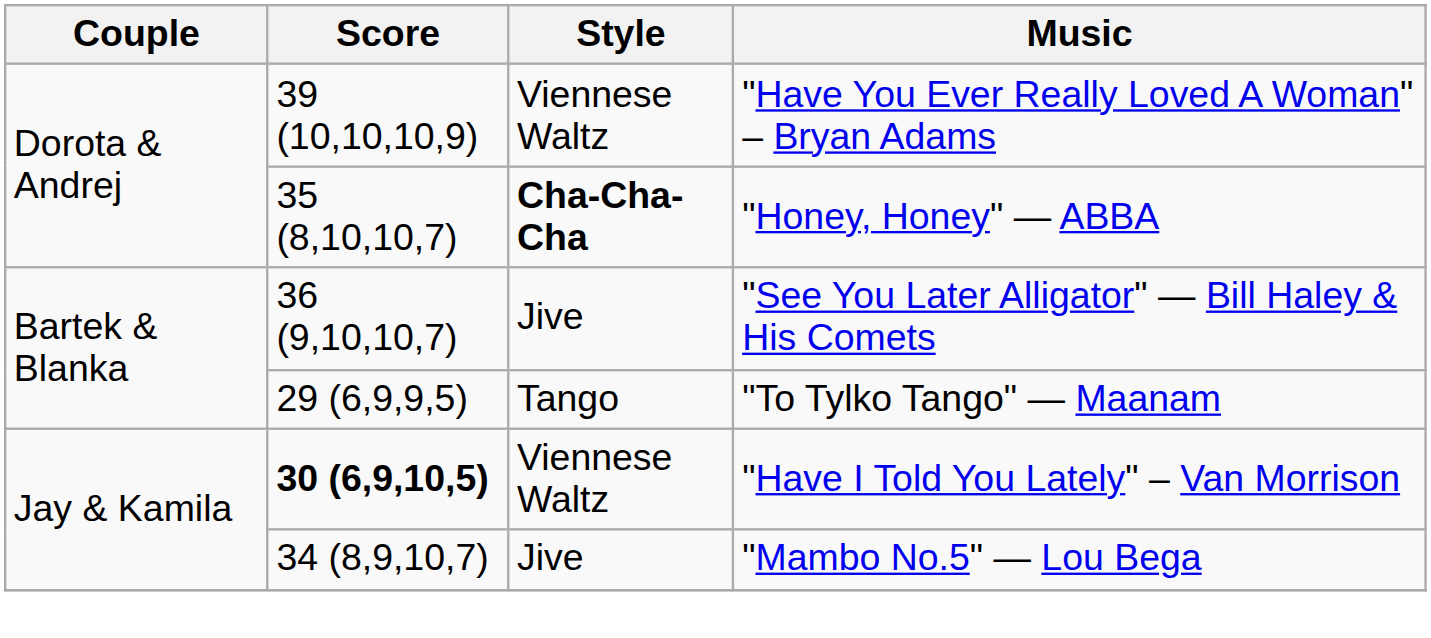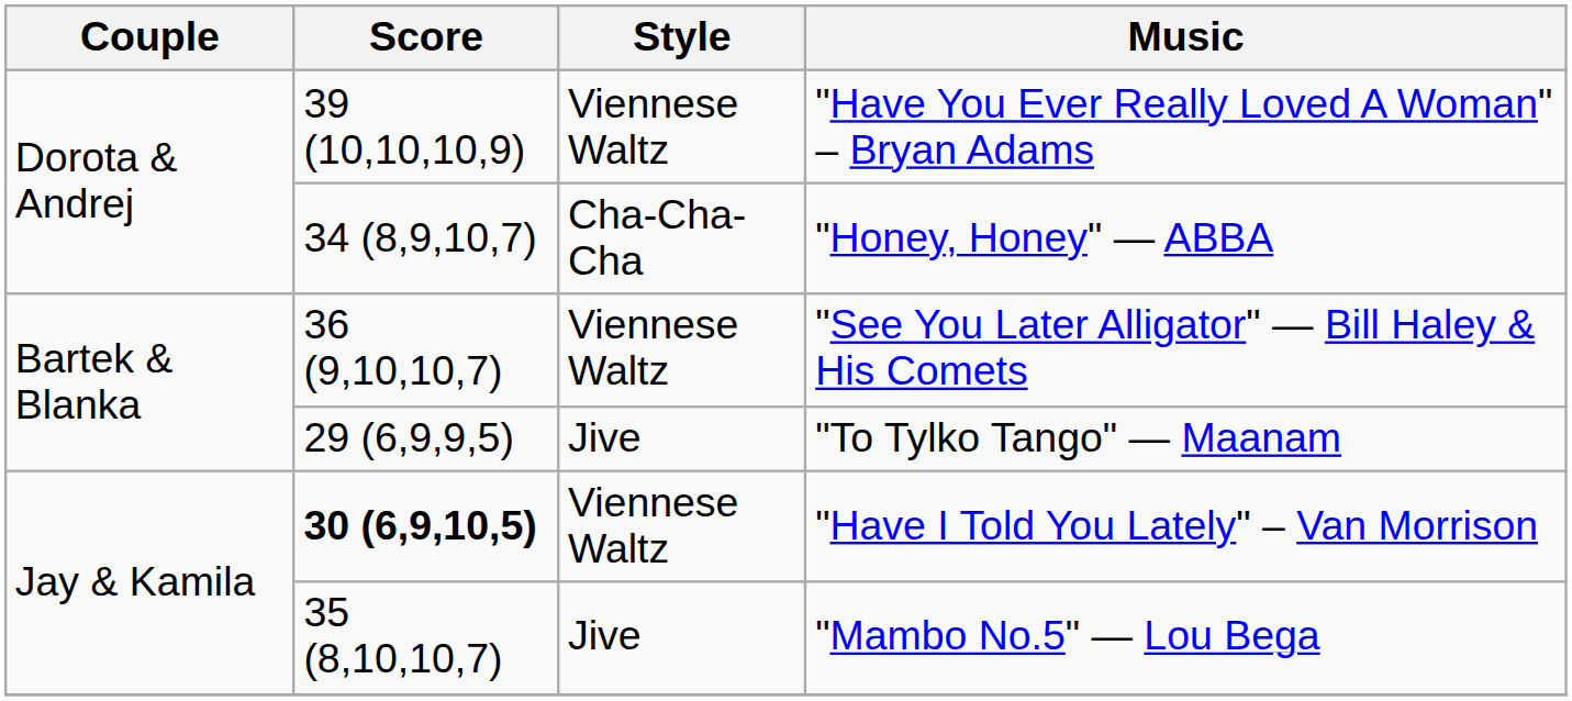"Honey, Honey" — ABBA | Score: 35 (8,10,10,7) -> 34 (8,9,10,7)
"Honey, Honey" — ABBA | Style: bold -> normal
"See You Later Alligator" — Bill Haley & His Comets | Style: Jive -> Viennese Waltz
"To Tylko Tango" — Maanam | Style: Tango -> Jive
"Mambo No.5" — Lou Bega | Score: 34 (8,9,10,7) -> 35 (8,10,10,7)
